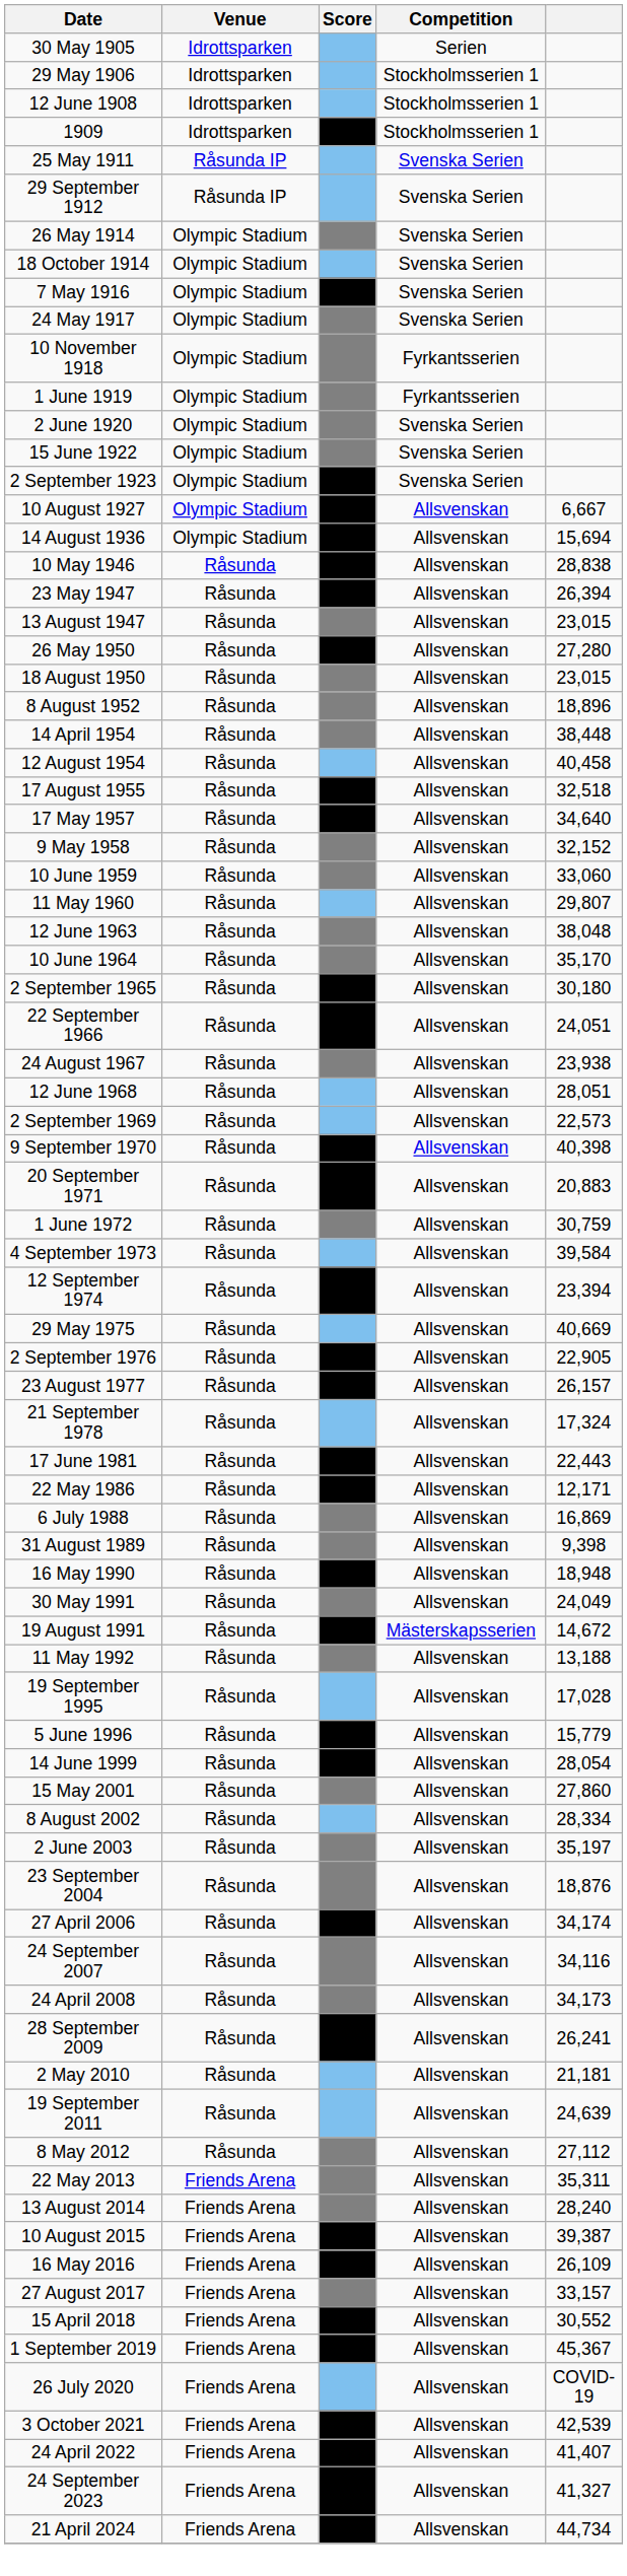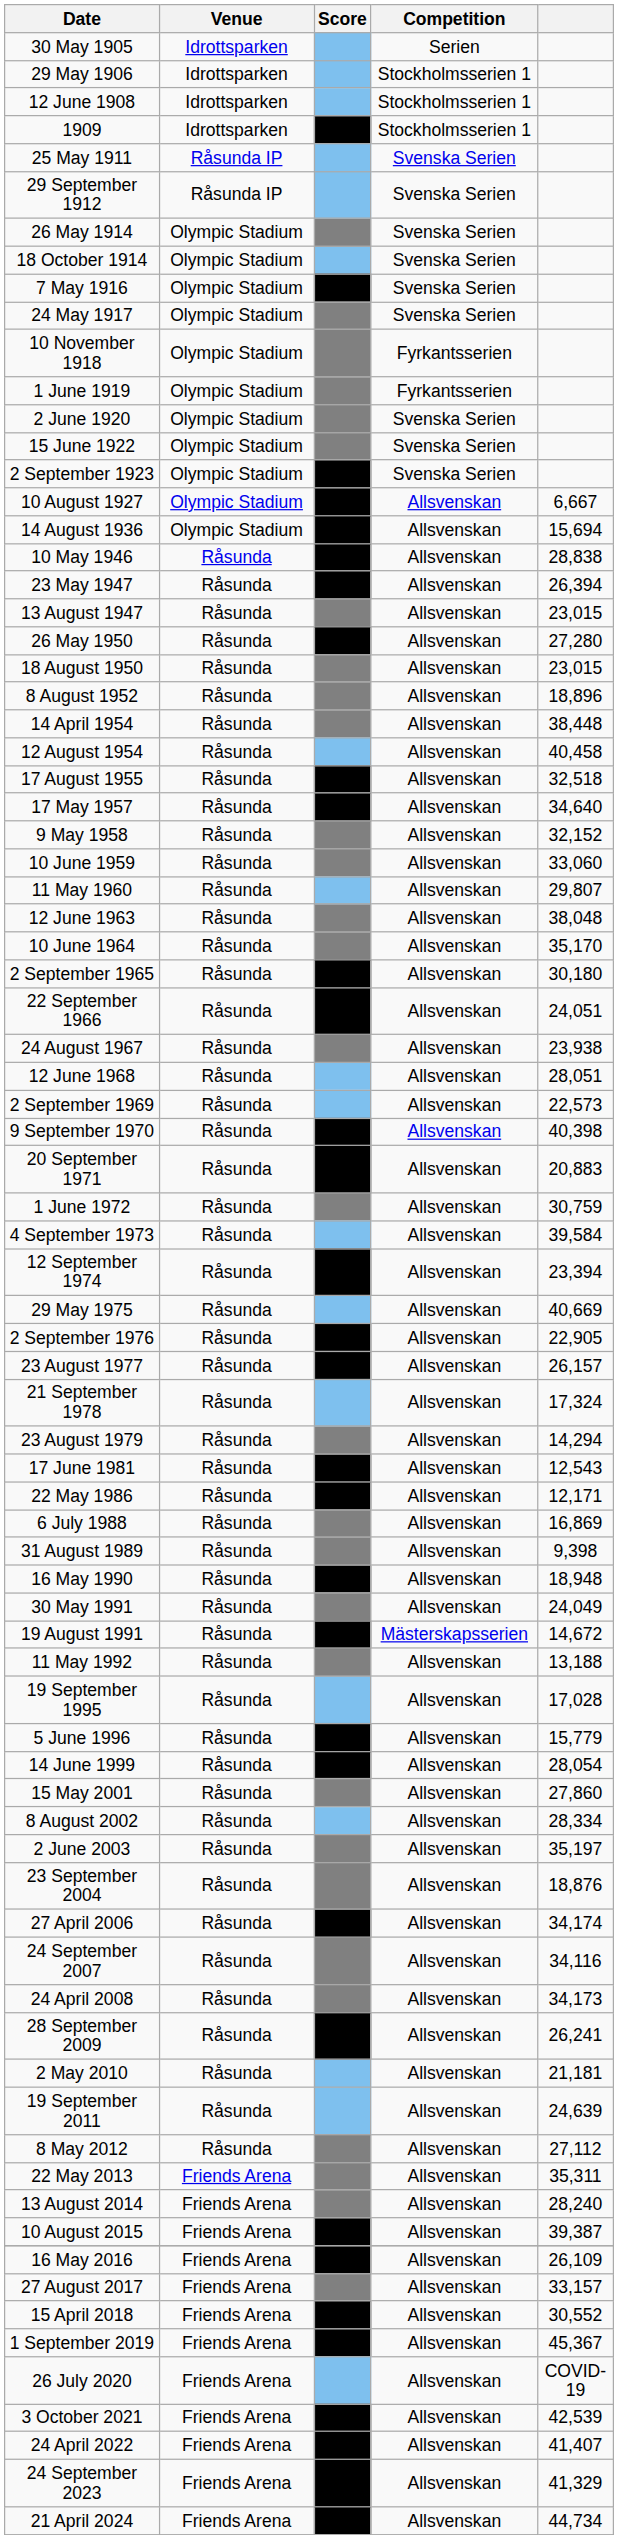+ row: 23 August 1979 | Råsunda | Allsvenskan | 14,294
17 June 1981 | column 5: 22,443 -> 12,543
24 September 2023 | column 5: 41,327 -> 41,329
